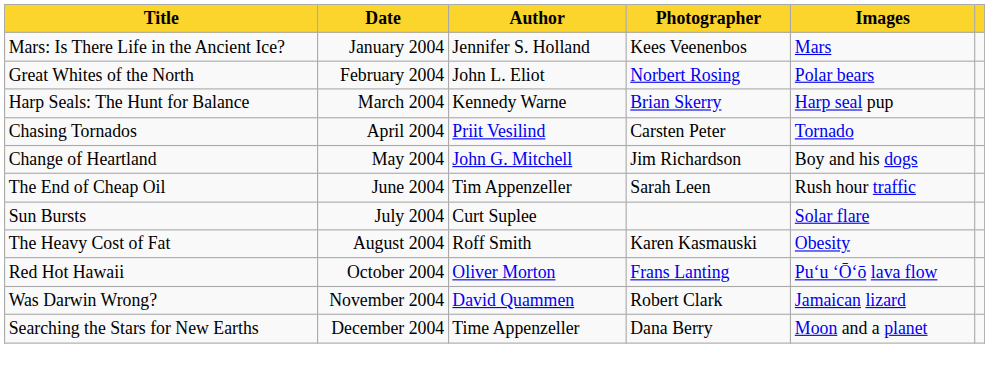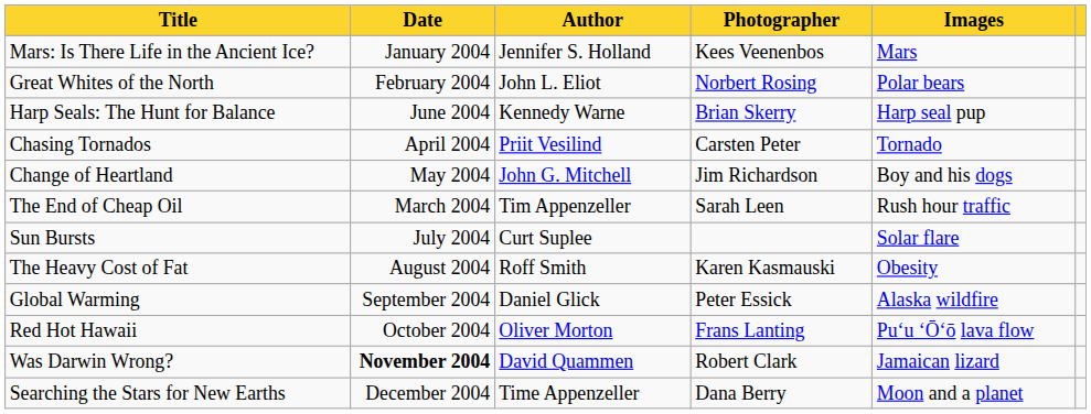Harp Seals: The Hunt for Balance | Date: March 2004 -> June 2004
The End of Cheap Oil | Date: June 2004 -> March 2004
+ row: Global Warming | September 2004 | Daniel Glick | Peter Essick | Alaska wildfire
Was Darwin Wrong? | Date: normal -> bold
